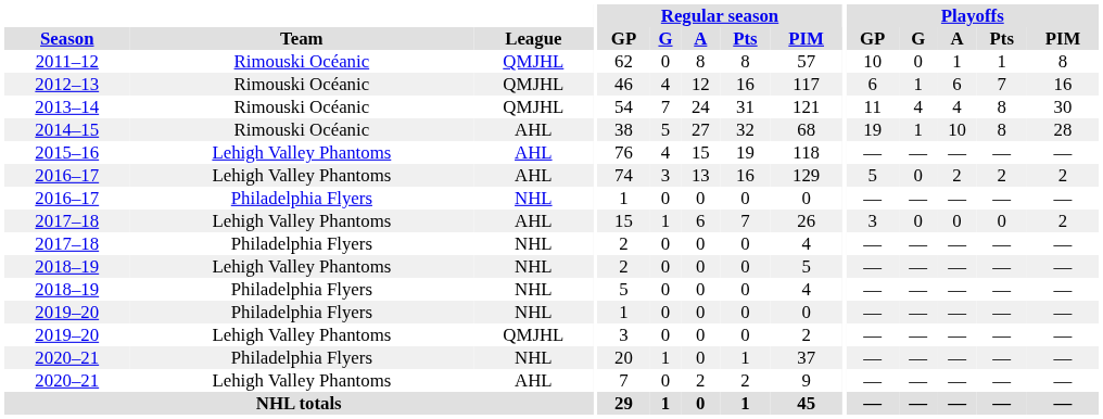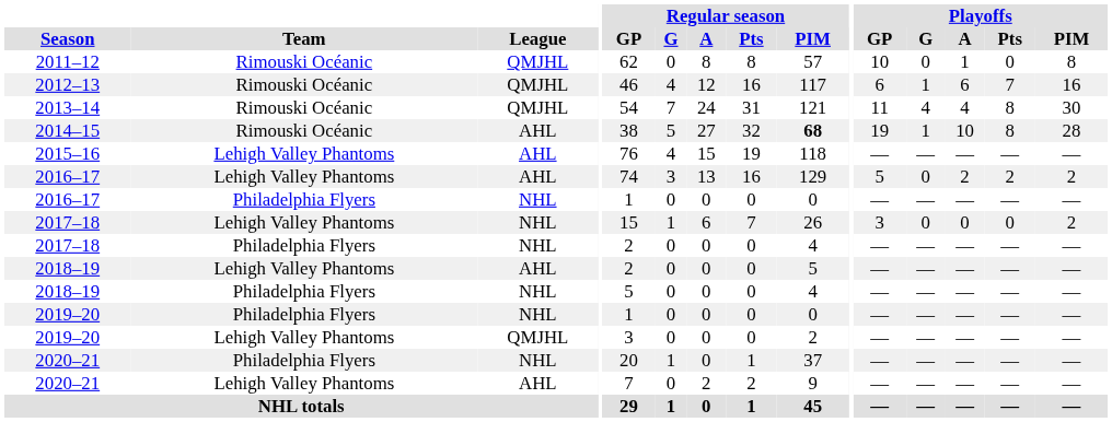2011–12 | Playoffs / Pts: 1 -> 0
2014–15 | Regular season / PIM: normal -> bold
2017–18 / Lehigh Valley Phantoms | League: AHL -> NHL
2018–19 / Lehigh Valley Phantoms | League: NHL -> AHL
